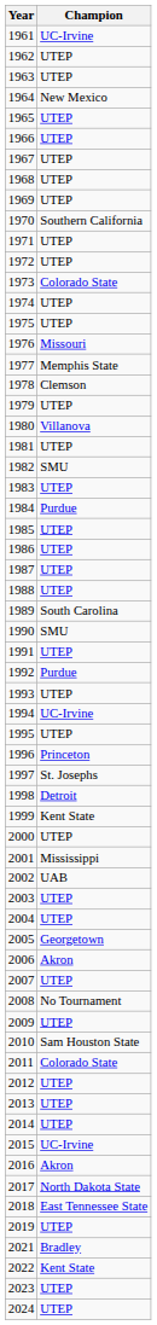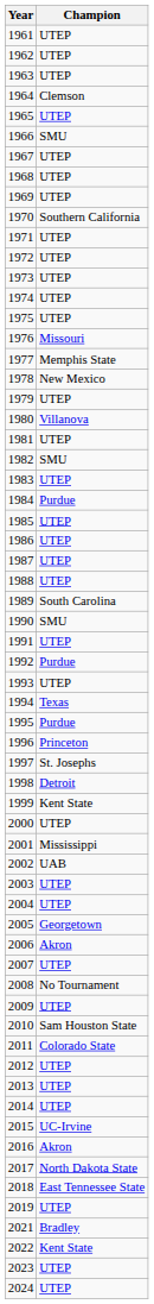1961 | Champion: UC-Irvine -> UTEP
1964 | Champion: New Mexico -> Clemson
1966 | Champion: UTEP -> SMU
1973 | Champion: Colorado State -> UTEP
1978 | Champion: Clemson -> New Mexico
1994 | Champion: UC-Irvine -> Texas
1995 | Champion: UTEP -> Purdue
